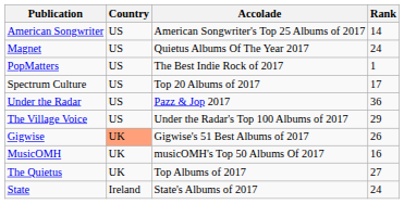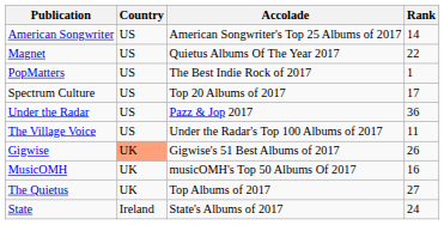Magnet | Rank: 24 -> 22
The Village Voice | Rank: 29 -> 11
